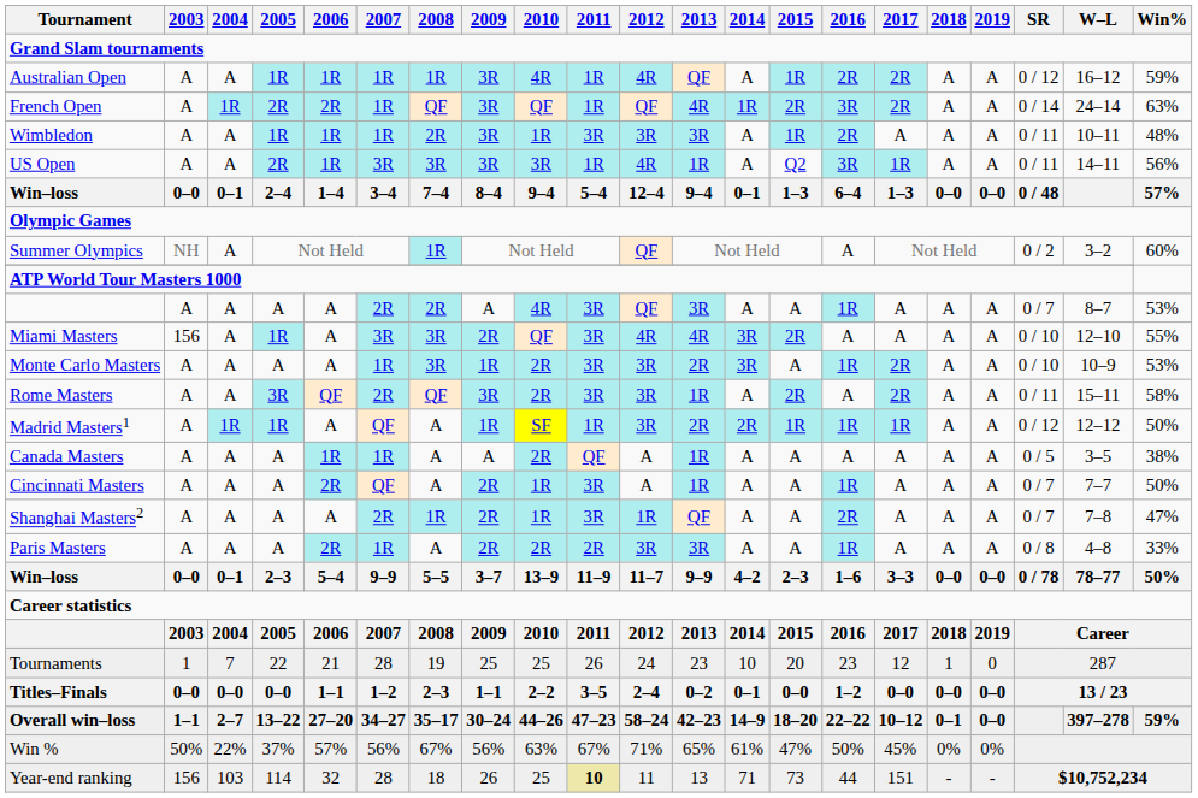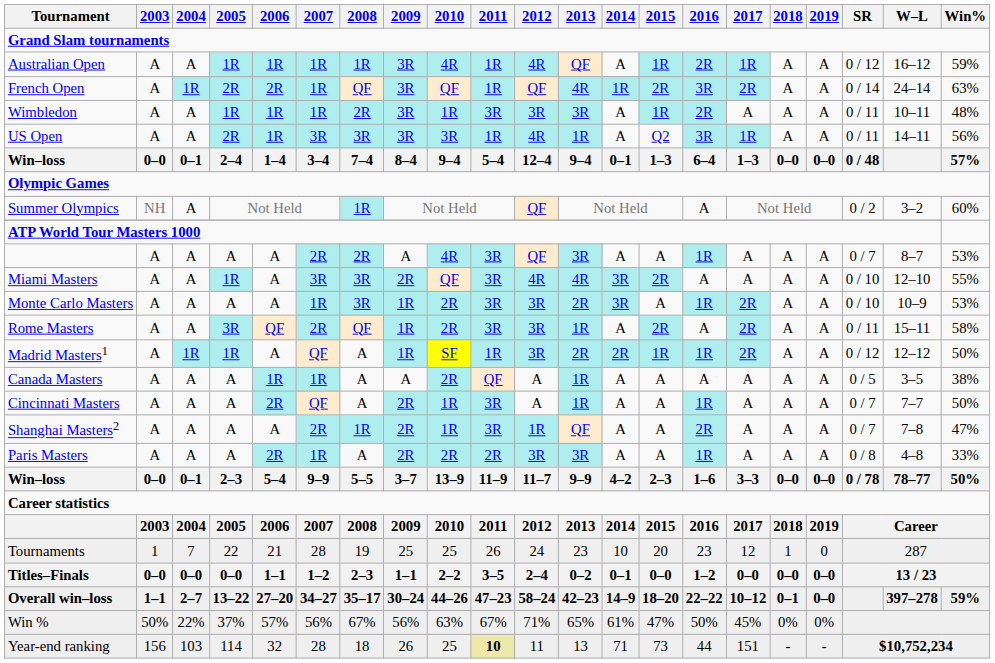Australian Open | 2017: 2R -> 1R
Miami Masters | 2003: 156 -> A
Rome Masters | 2009: 3R -> 1R
Madrid Masters1 | 2017: 1R -> 2R
